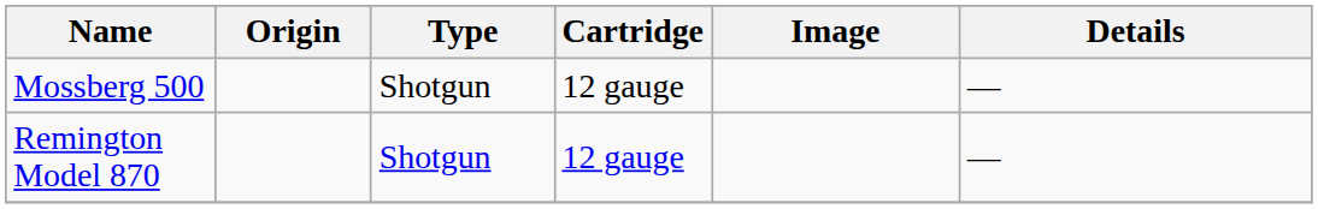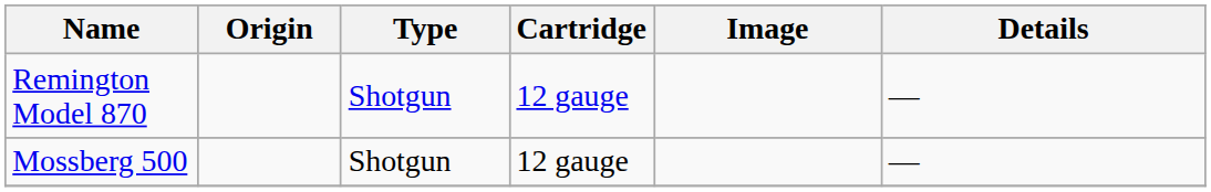rows swapped: Remington Model 870 <-> Mossberg 500
